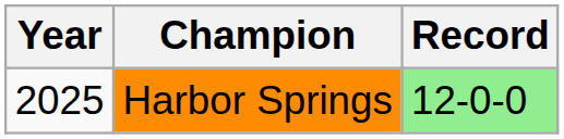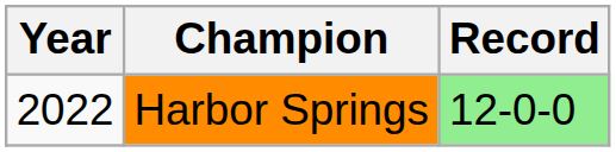Harbor Springs | Year: 2025 -> 2022
